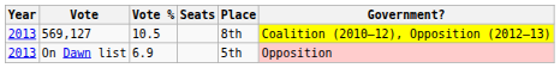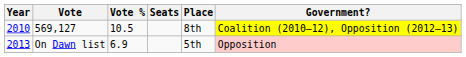569,127 | Year: 2013 -> 2010
